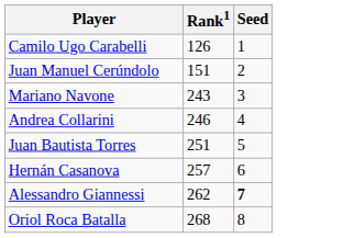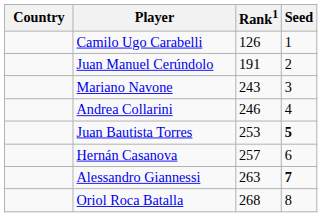+ column: Country
Juan Manuel Cerúndolo | Rank1: 151 -> 191
Juan Bautista Torres | Rank1: 251 -> 253
Juan Bautista Torres | Seed: normal -> bold
Alessandro Giannessi | Rank1: 262 -> 263
